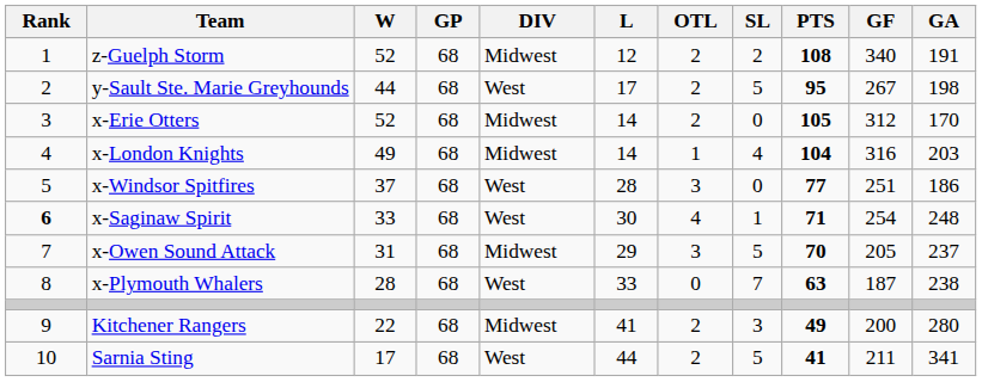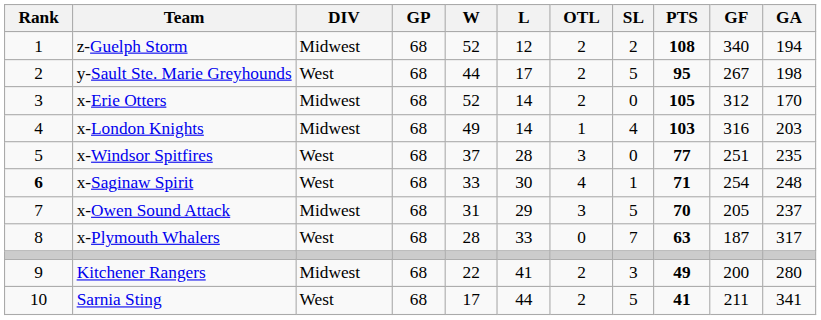columns swapped: DIV <-> W
z-Guelph Storm | GA: 191 -> 194
x-London Knights | PTS: 104 -> 103
x-Windsor Spitfires | GA: 186 -> 235
x-Plymouth Whalers | GA: 238 -> 317
